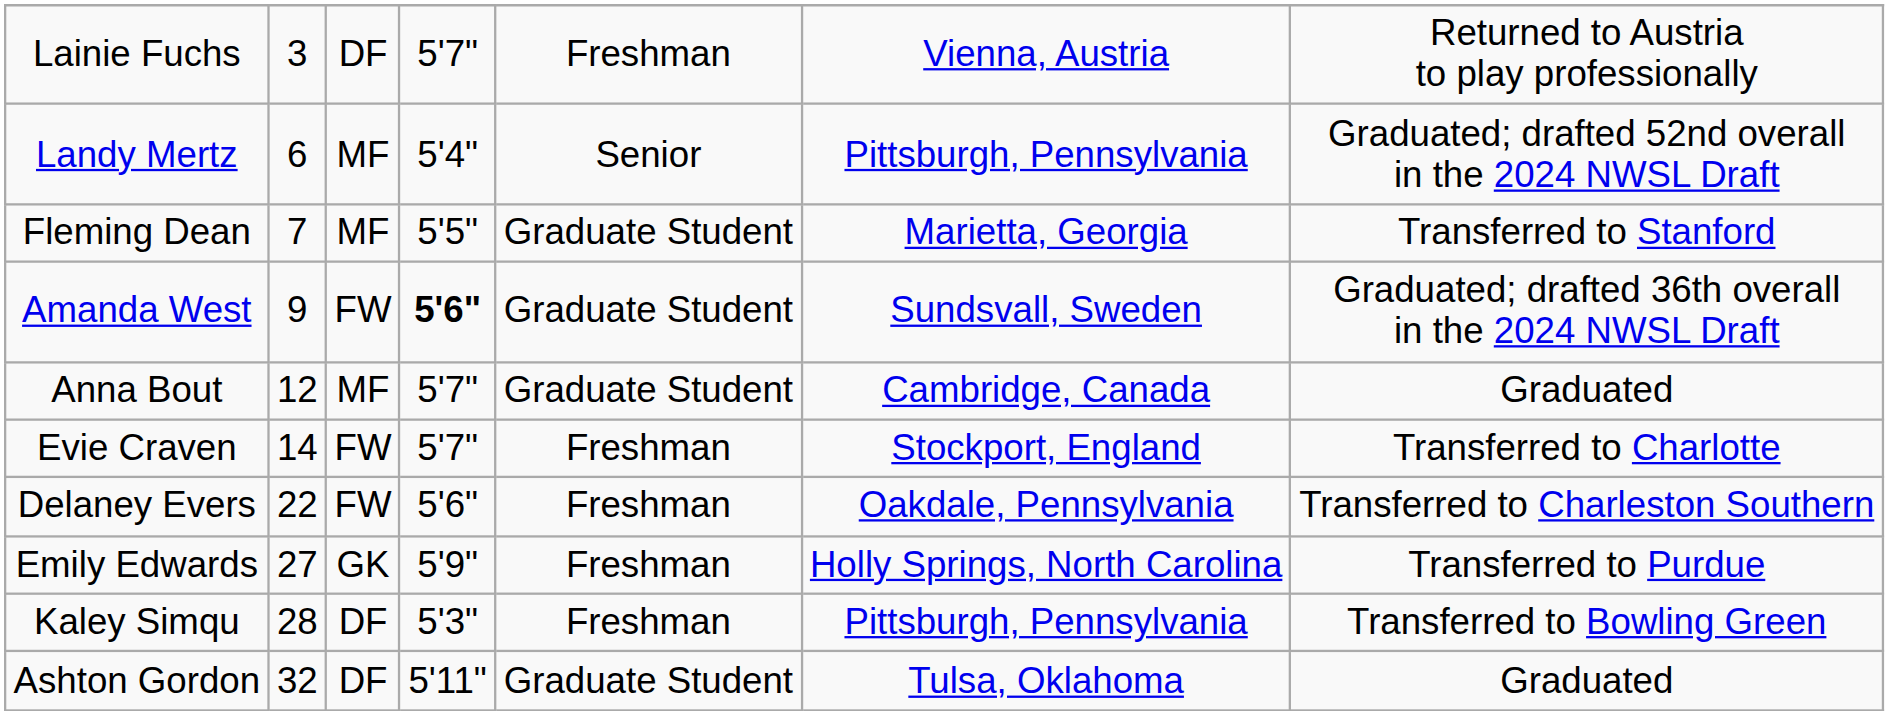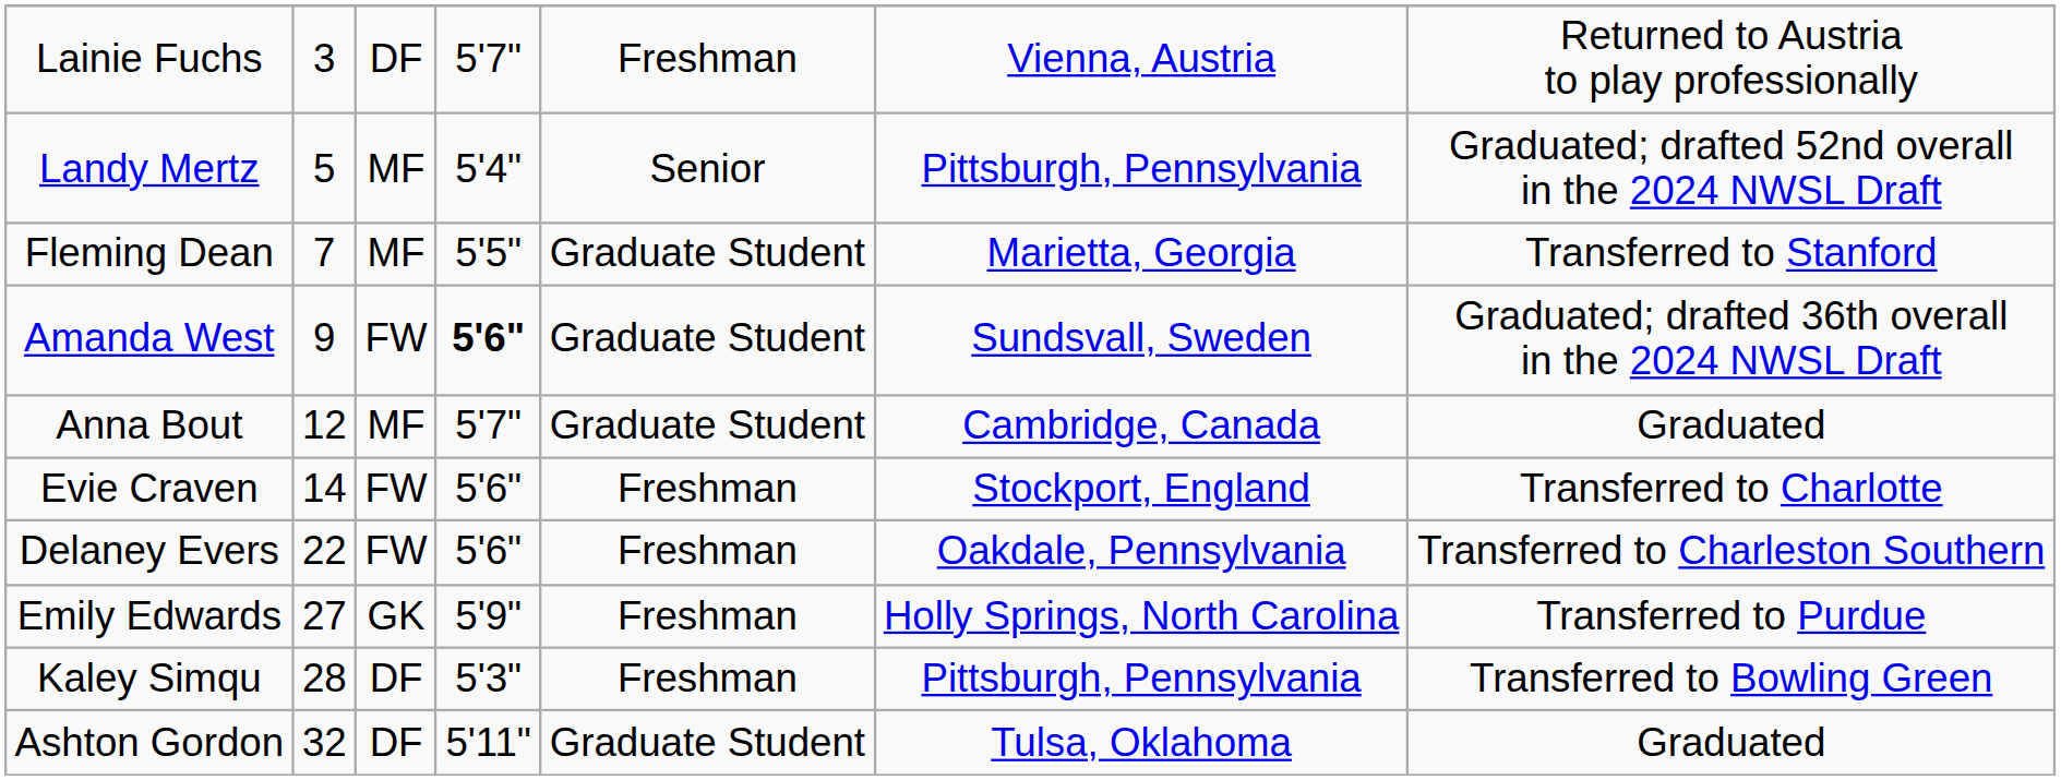Landy Mertz | column 2: 6 -> 5
Evie Craven | column 4: 5'7" -> 5'6"
